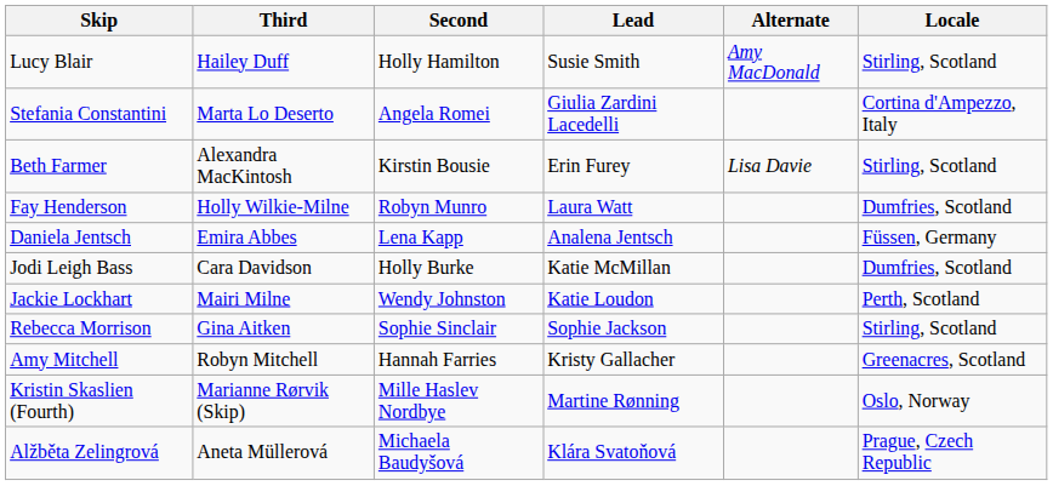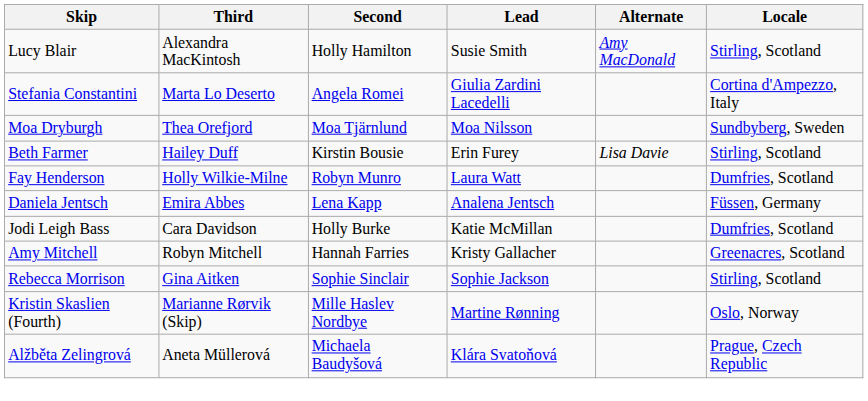Lucy Blair | Third: Hailey Duff -> Alexandra MacKintosh
+ row: Moa Dryburgh | Thea Orefjord | Moa Tjärnlund | Moa Nilsson | Sundbyberg, Sweden
Beth Farmer | Third: Alexandra MacKintosh -> Hailey Duff
- row: Jackie Lockhart | Mairi Milne | Wendy Johnston | Katie Loudon | Perth, Scotland
rows swapped: Amy Mitchell <-> Rebecca Morrison
